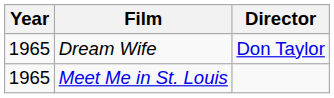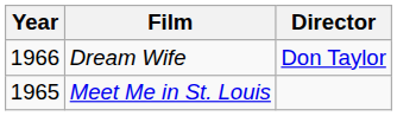Dream Wife | Year: 1965 -> 1966
